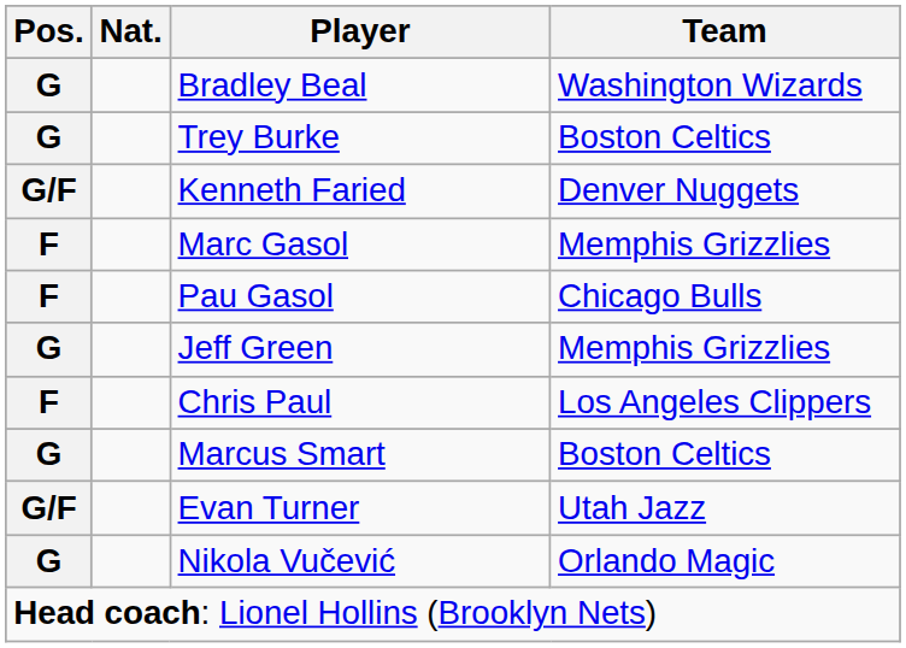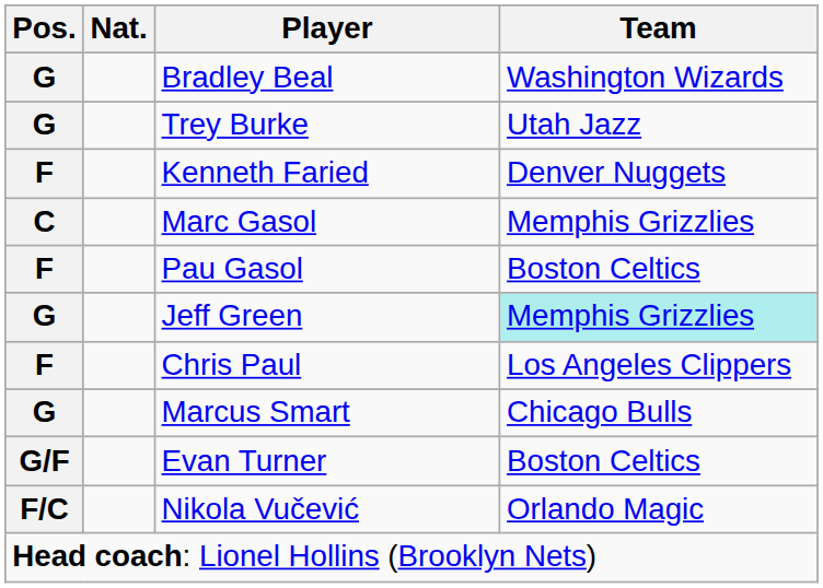Trey Burke | Team: Boston Celtics -> Utah Jazz
Kenneth Faried | Pos.: G/F -> F
Marc Gasol | Pos.: F -> C
Pau Gasol | Team: Chicago Bulls -> Boston Celtics
Jeff Green | Team: no background -> paleturquoise background
Marcus Smart | Team: Boston Celtics -> Chicago Bulls
Evan Turner | Team: Utah Jazz -> Boston Celtics
Nikola Vučević | Pos.: G -> F/C
